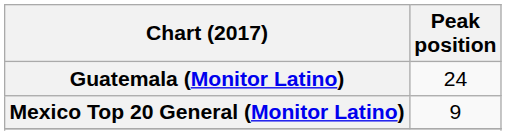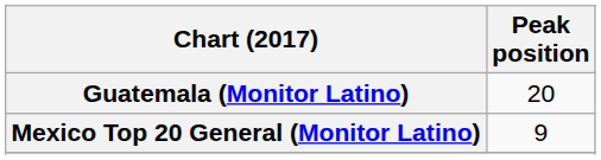Guatemala (Monitor Latino) | Peak position: 24 -> 20
